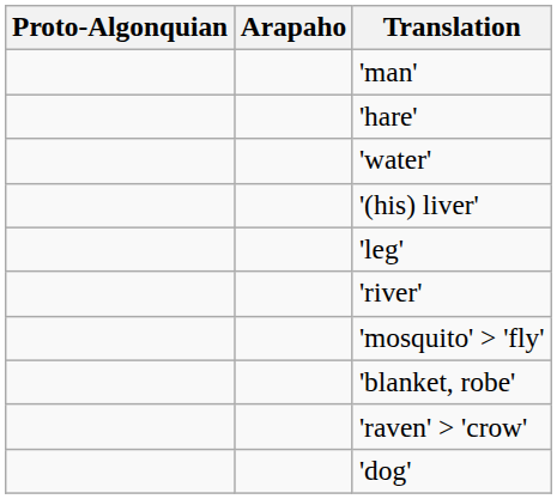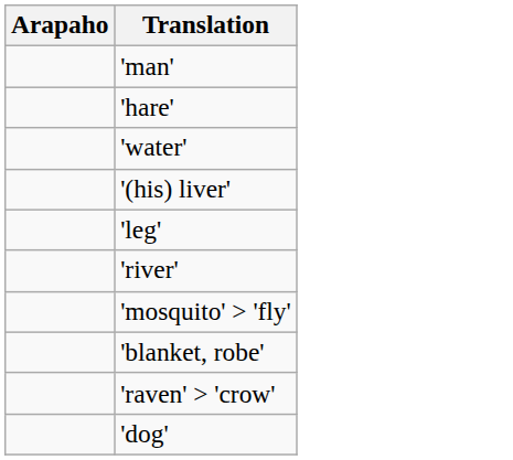- column: Proto-Algonquian
